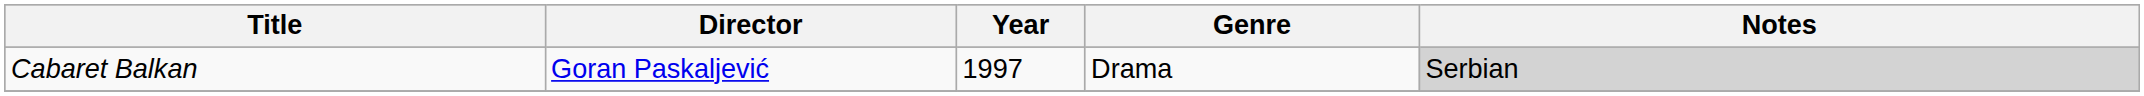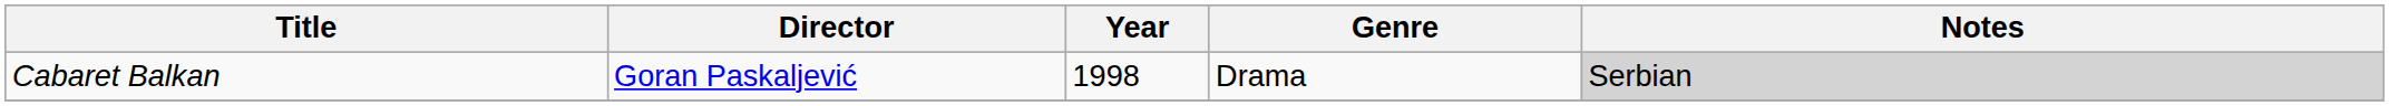Cabaret Balkan | Year: 1997 -> 1998
